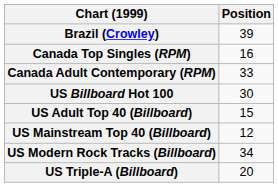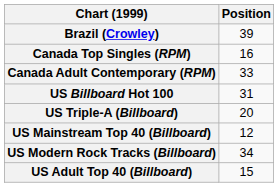US Billboard Hot 100 | Position: 30 -> 31
rows swapped: US Adult Top 40 (Billboard) <-> US Triple-A (Billboard)
